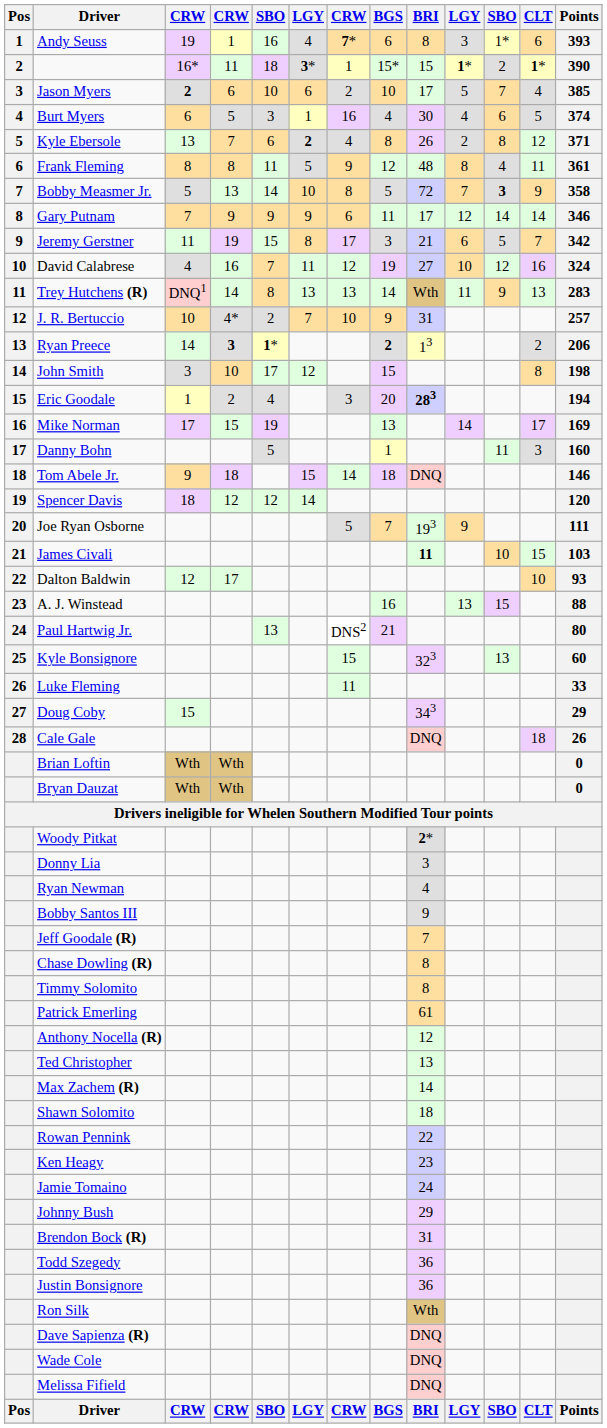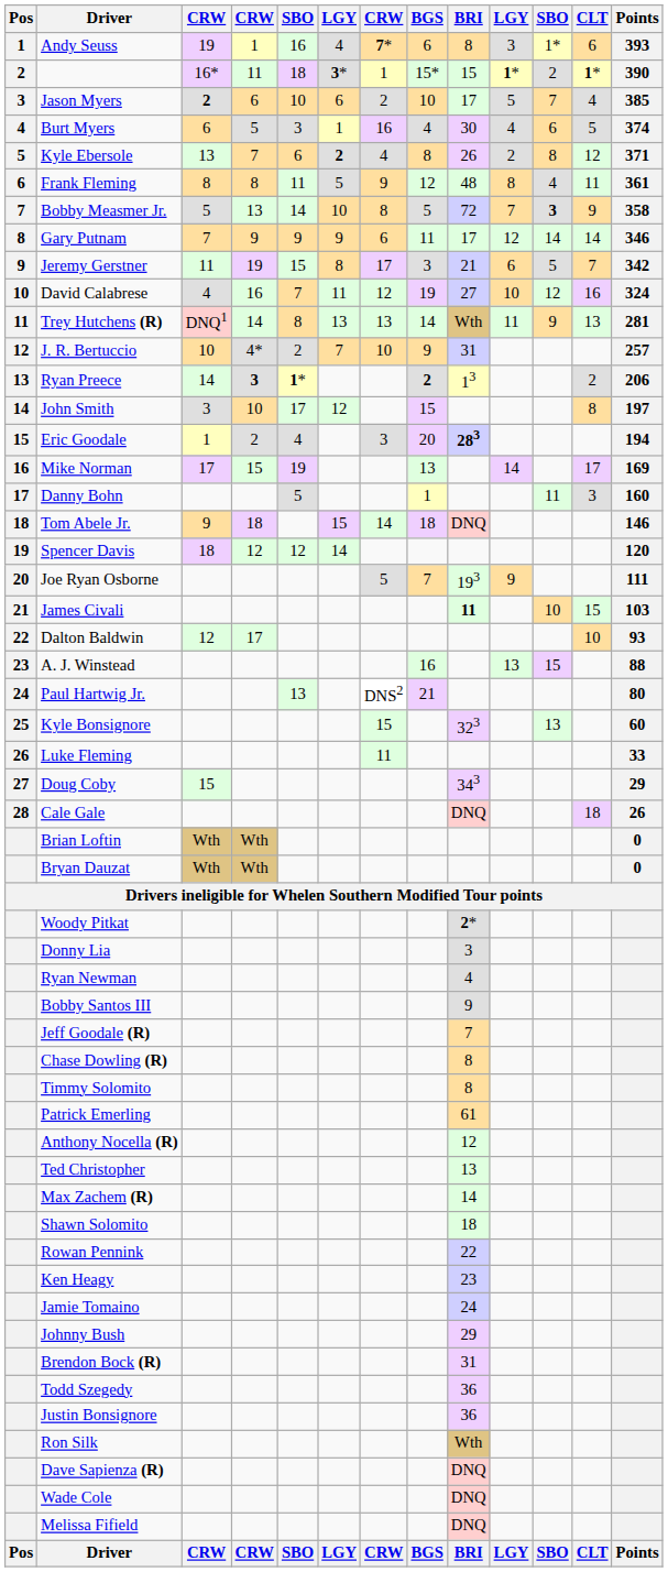Trey Hutchens (R) | Points: 283 -> 281
John Smith | Points: 198 -> 197
